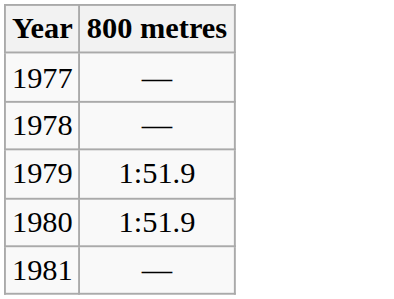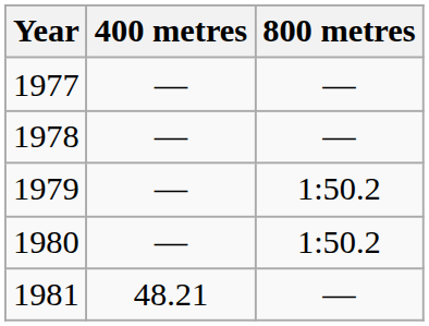+ column: 400 metres | — | — | — | — | 48.21
1979 | 800 metres: 1:51.9 -> 1:50.2
1980 | 800 metres: 1:51.9 -> 1:50.2
